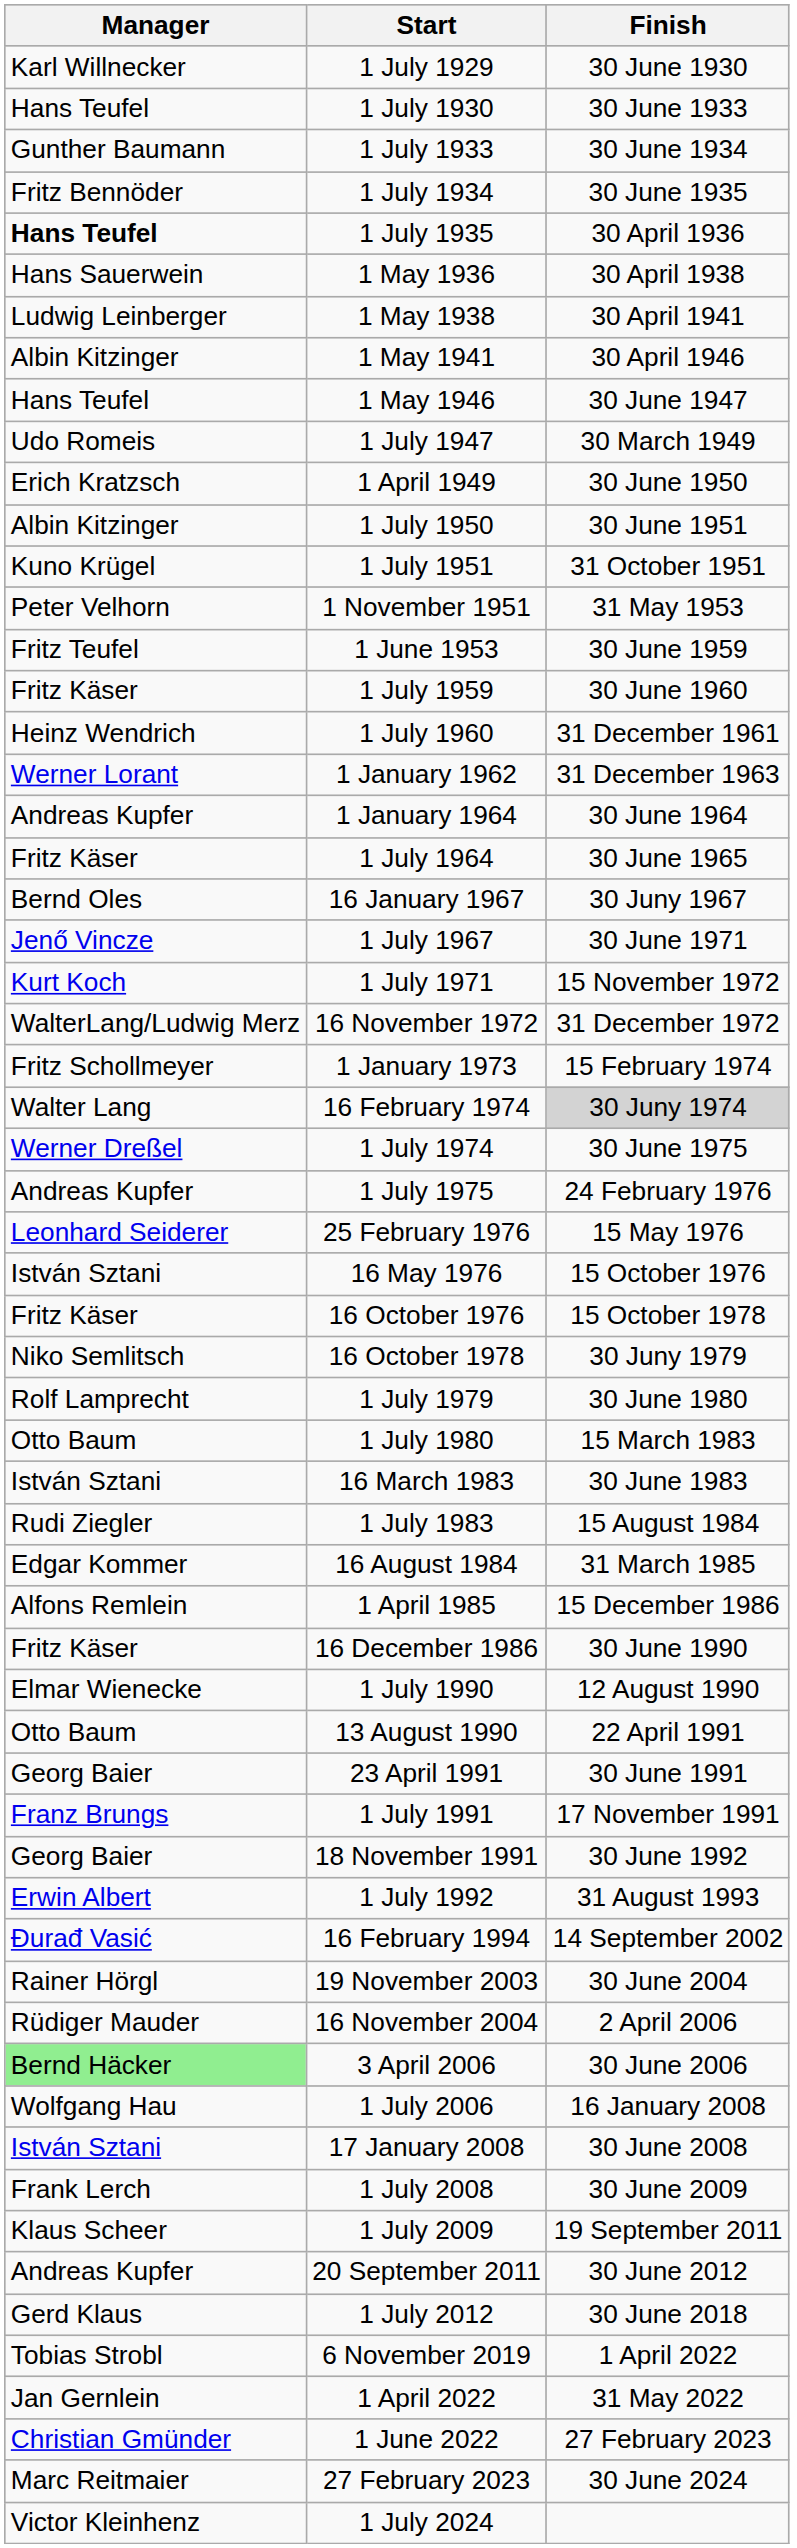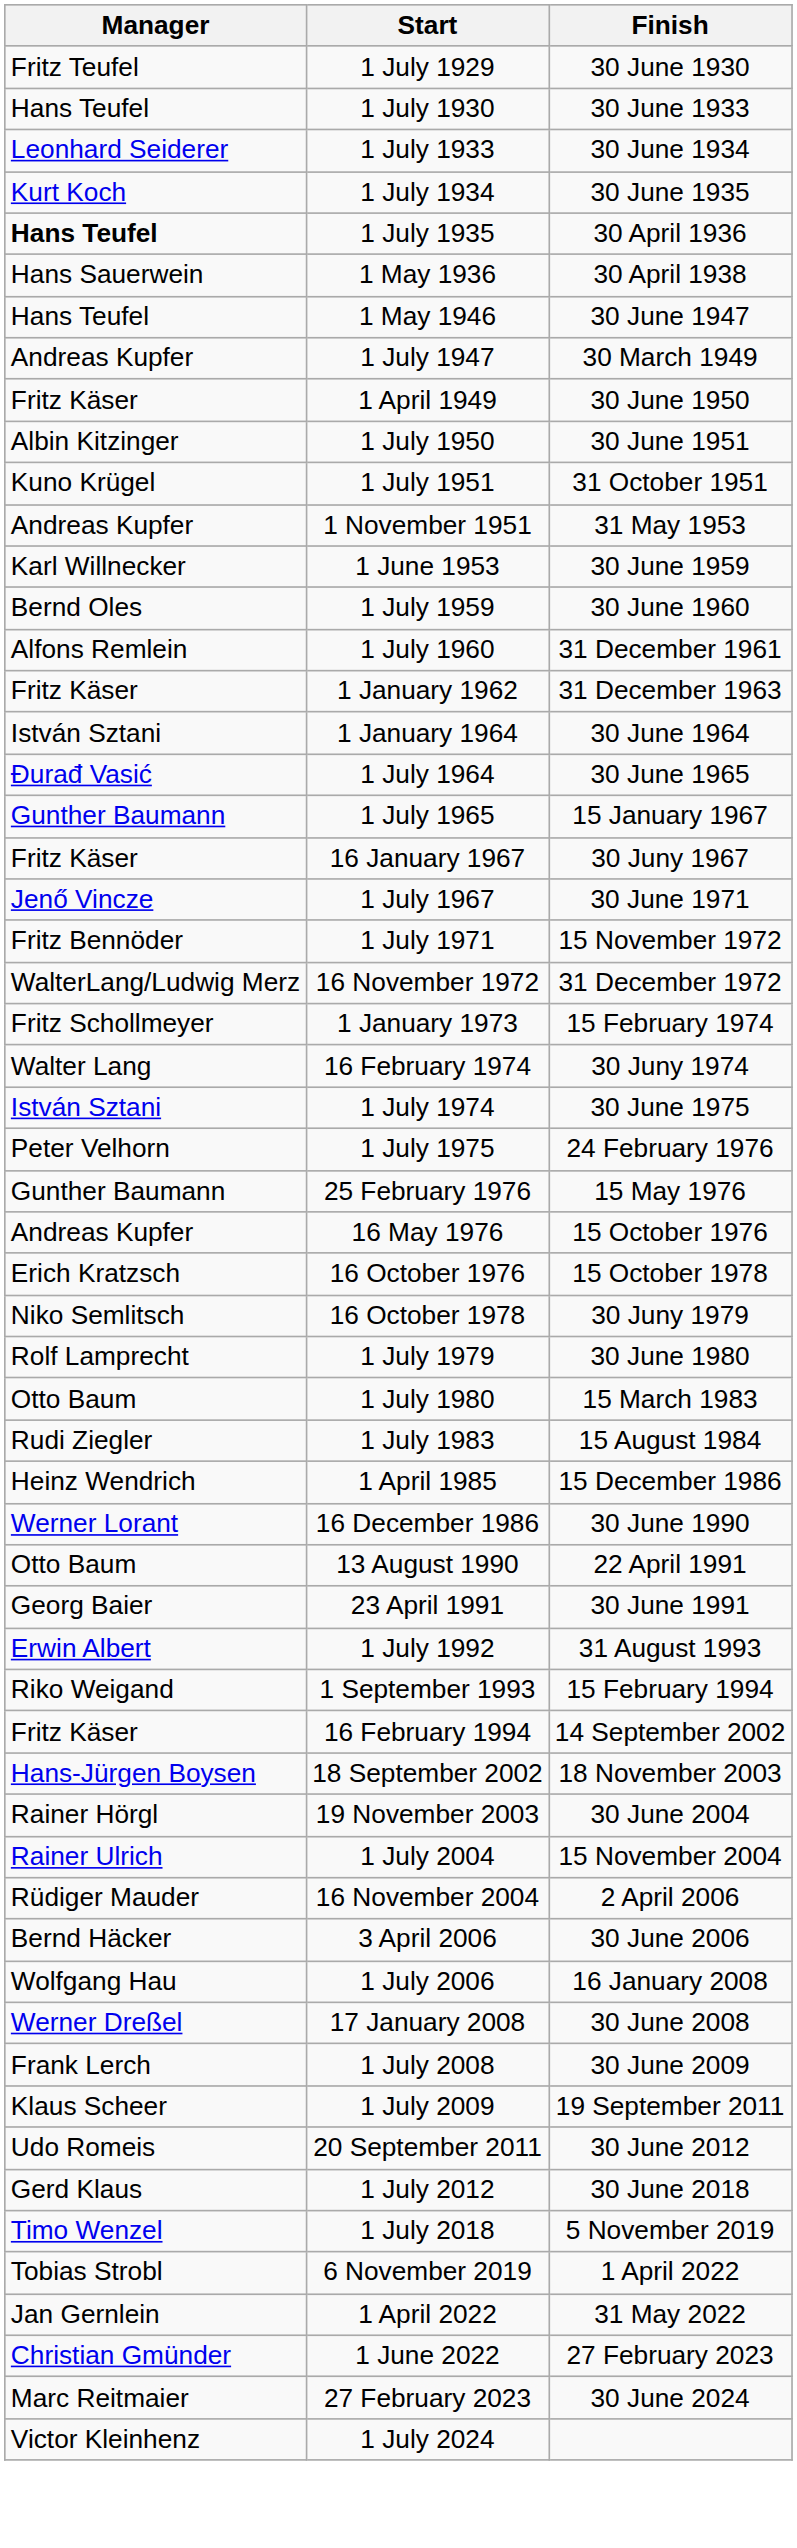1 July 1929 | Manager: Karl Willnecker -> Fritz Teufel
1 July 1933 | Manager: Gunther Baumann -> Leonhard Seiderer
1 July 1934 | Manager: Fritz Bennöder -> Kurt Koch
- row: Ludwig Leinberger | 1 May 1938 | 30 April 1941
- row: Albin Kitzinger | 1 May 1941 | 30 April 1946
1 July 1947 | Manager: Udo Romeis -> Andreas Kupfer
1 April 1949 | Manager: Erich Kratzsch -> Fritz Käser
1 November 1951 | Manager: Peter Velhorn -> Andreas Kupfer
1 June 1953 | Manager: Fritz Teufel -> Karl Willnecker
1 July 1959 | Manager: Fritz Käser -> Bernd Oles
1 July 1960 | Manager: Heinz Wendrich -> Alfons Remlein
1 January 1962 | Manager: Werner Lorant -> Fritz Käser
1 January 1964 | Manager: Andreas Kupfer -> István Sztani
1 July 1964 | Manager: Fritz Käser -> Đurađ Vasić
+ row: Gunther Baumann | 1 July 1965 | 15 January 1967
16 January 1967 | Manager: Bernd Oles -> Fritz Käser
1 July 1971 | Manager: Kurt Koch -> Fritz Bennöder
16 February 1974 | Finish: lightgrey background -> no background
1 July 1974 | Manager: Werner Dreßel -> István Sztani
1 July 1975 | Manager: Andreas Kupfer -> Peter Velhorn
25 February 1976 | Manager: Leonhard Seiderer -> Gunther Baumann
16 May 1976 | Manager: István Sztani -> Andreas Kupfer
16 October 1976 | Manager: Fritz Käser -> Erich Kratzsch
- row: István Sztani | 16 March 1983 | 30 June 1983
- row: Edgar Kommer | 16 August 1984 | 31 March 1985
1 April 1985 | Manager: Alfons Remlein -> Heinz Wendrich
16 December 1986 | Manager: Fritz Käser -> Werner Lorant
- row: Elmar Wienecke | 1 July 1990 | 12 August 1990
- row: Franz Brungs | 1 July 1991 | 17 November 1991
- row: Georg Baier | 18 November 1991 | 30 June 1992
+ row: Riko Weigand | 1 September 1993 | 15 February 1994
16 February 1994 | Manager: Đurađ Vasić -> Fritz Käser
+ row: Hans-Jürgen Boysen | 18 September 2002 | 18 November 2003
+ row: Rainer Ulrich | 1 July 2004 | 15 November 2004
3 April 2006 | Manager: lightgreen background -> no background
17 January 2008 | Manager: István Sztani -> Werner Dreßel
20 September 2011 | Manager: Andreas Kupfer -> Udo Romeis
+ row: Timo Wenzel | 1 July 2018 | 5 November 2019
